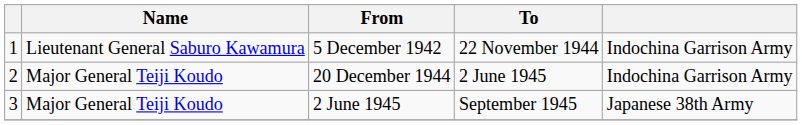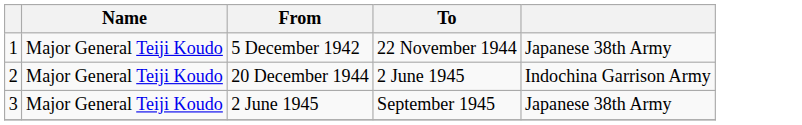5 December 1942 | Name: Lieutenant General Saburo Kawamura -> Major General Teiji Koudo
5 December 1942 | column 5: Indochina Garrison Army -> Japanese 38th Army
